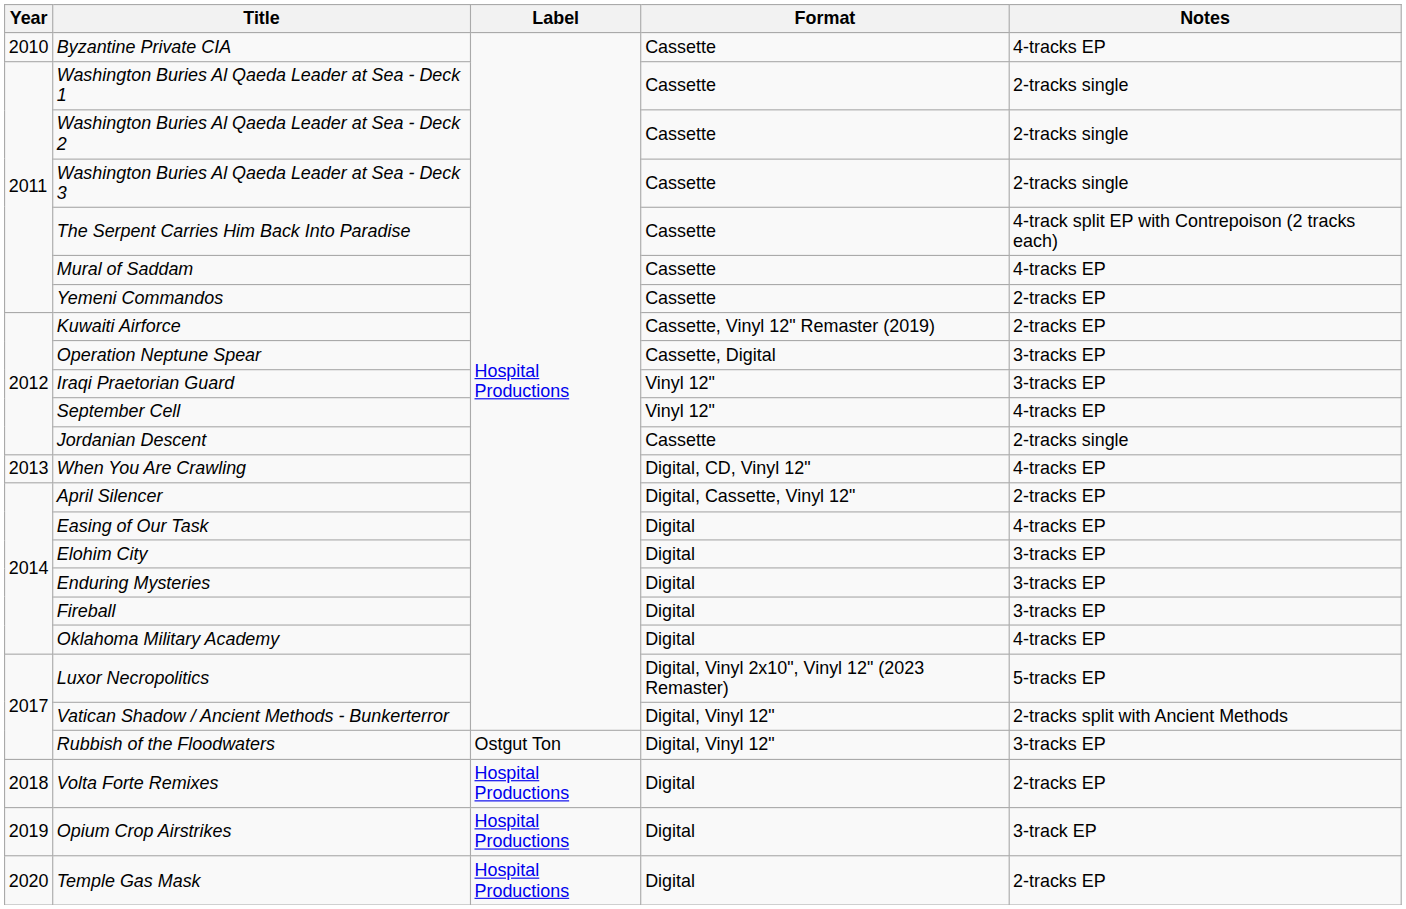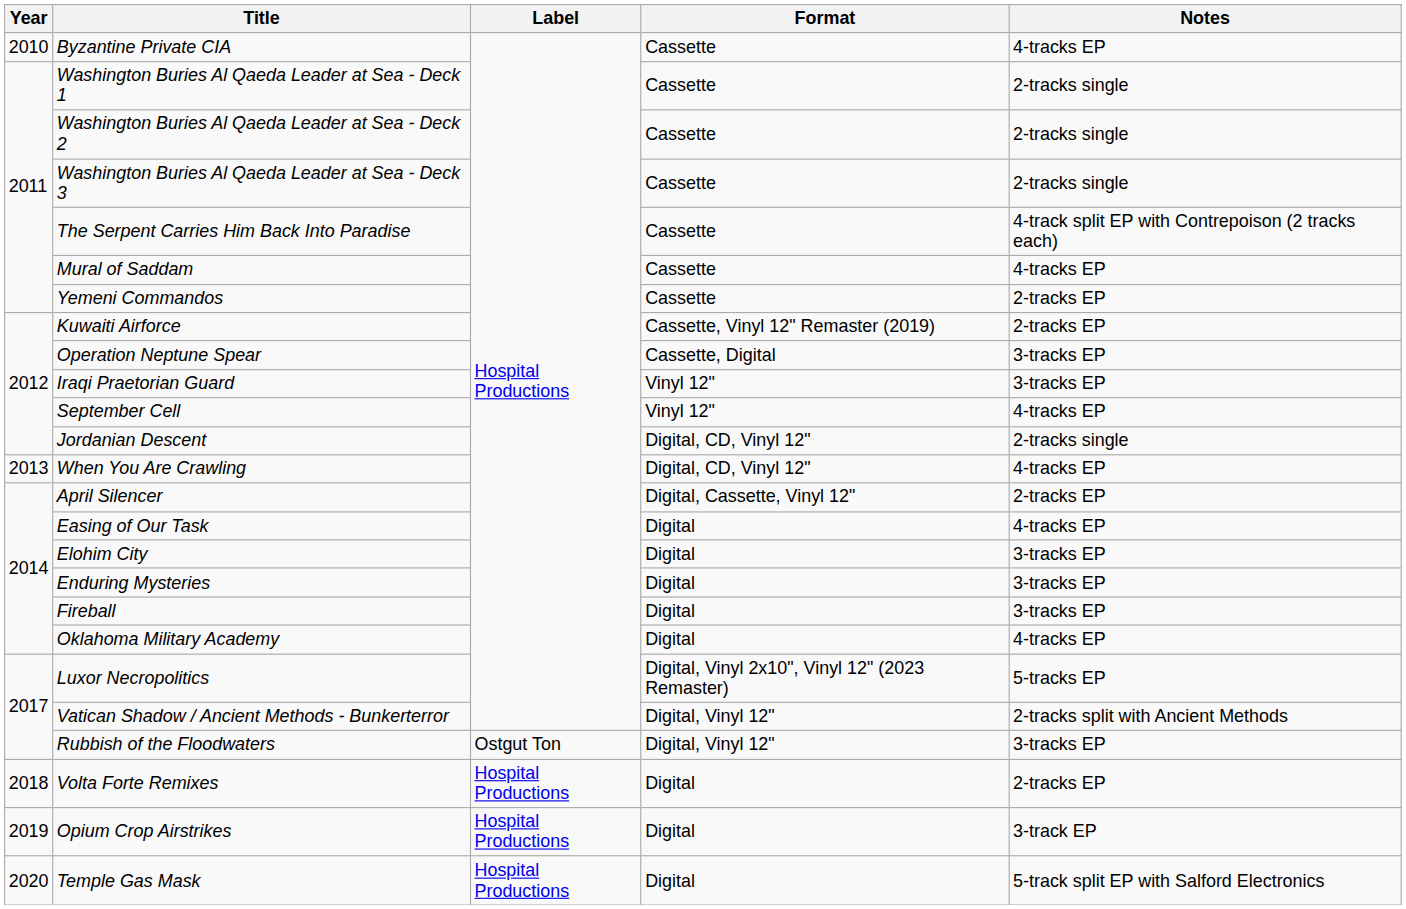Jordanian Descent | Format: Cassette -> Digital, CD, Vinyl 12"
Temple Gas Mask | Notes: 2-tracks EP -> 5-track split EP with Salford Electronics
